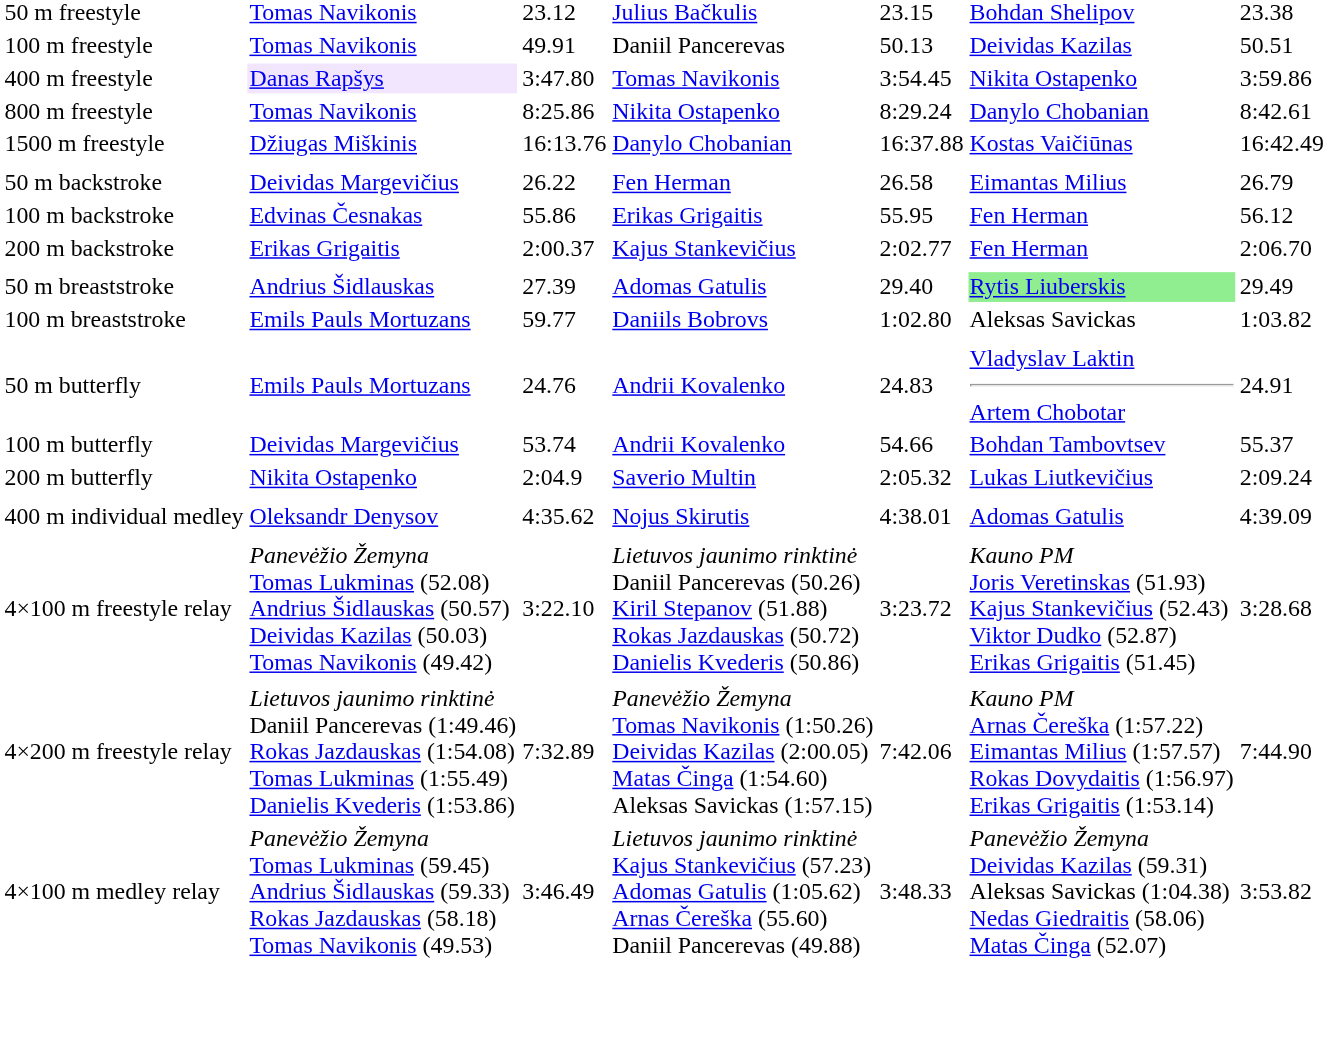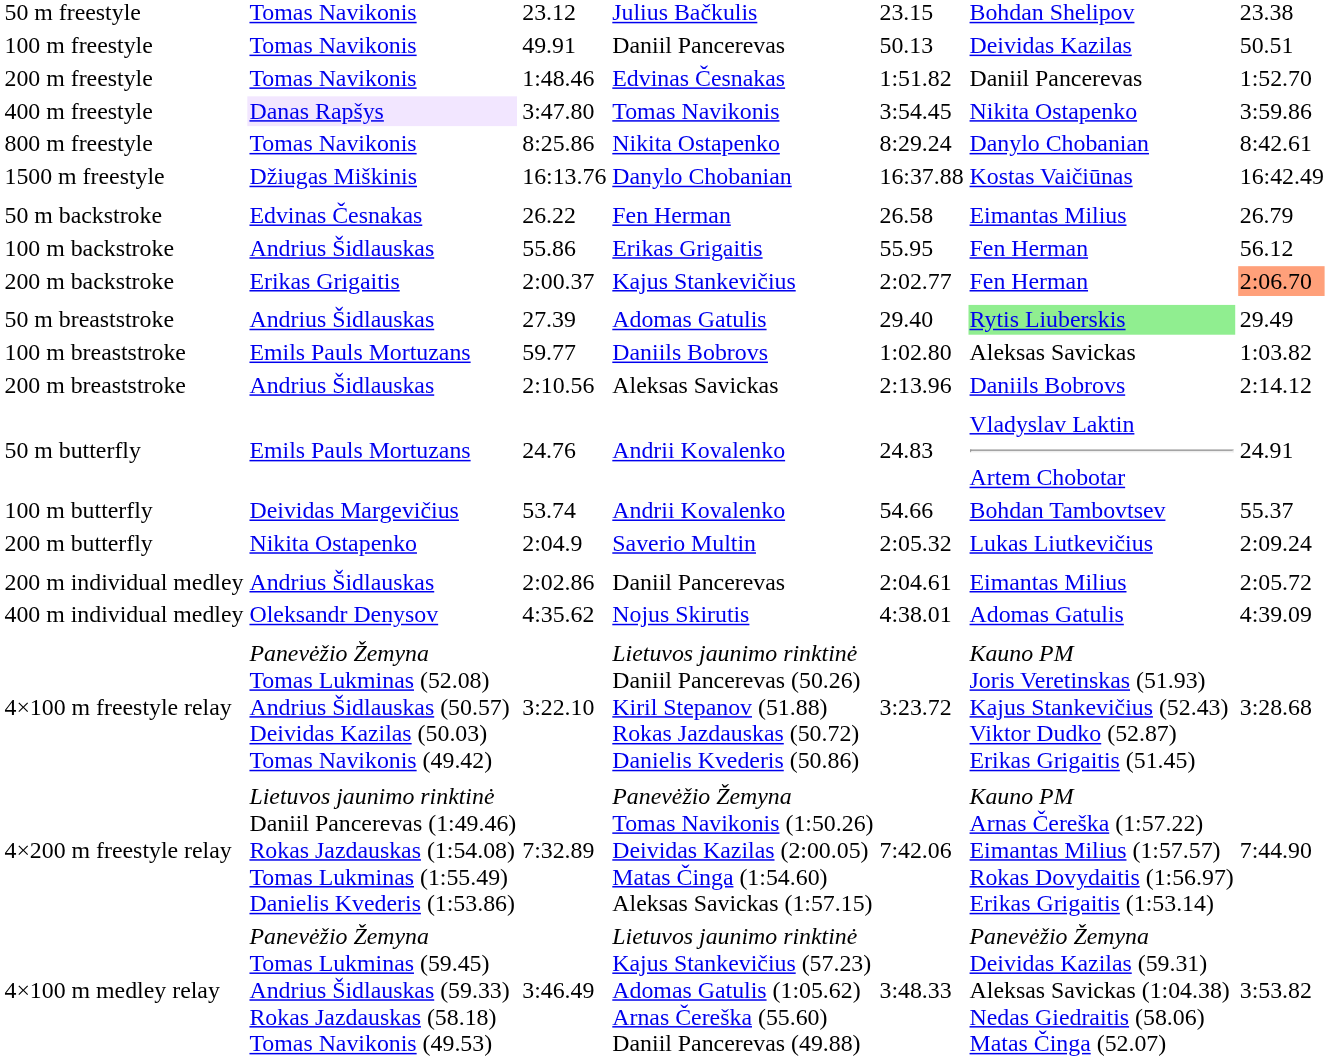+ row: 200 m freestyle | Tomas Navikonis | 1:48.46 | Edvinas Česnakas | 1:51.82 | Daniil Pancerevas | 1:52.70
50 m backstroke | column 2: Deividas Margevičius -> Edvinas Česnakas
100 m backstroke | column 2: Edvinas Česnakas -> Andrius Šidlauskas
200 m backstroke | column 7: no background -> lightsalmon background
+ row: 200 m breaststroke | Andrius Šidlauskas | 2:10.56 | Aleksas Savickas | 2:13.96 | Daniils Bobrovs | 2:14.12
+ row: 200 m individual medley | Andrius Šidlauskas | 2:02.86 | Daniil Pancerevas | 2:04.61 | Eimantas Milius | 2:05.72
